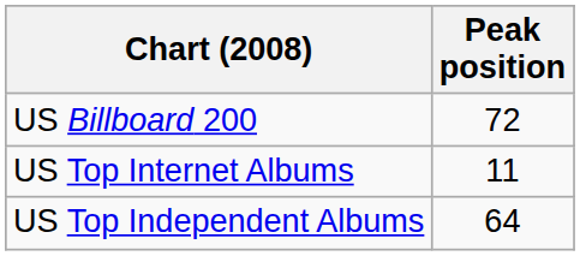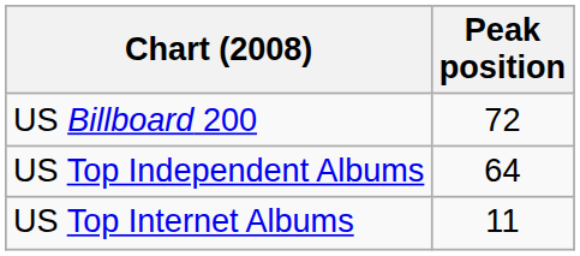rows swapped: US Top Internet Albums <-> US Top Independent Albums
